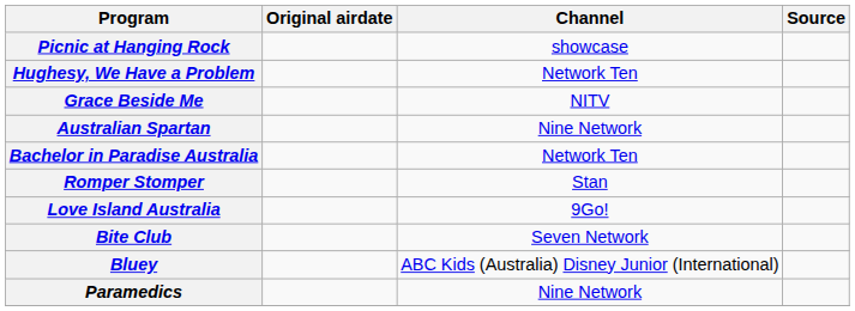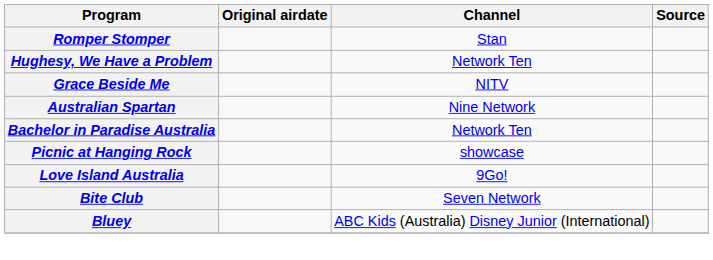rows swapped: Romper Stomper <-> Picnic at Hanging Rock
- row: Paramedics | Nine Network
